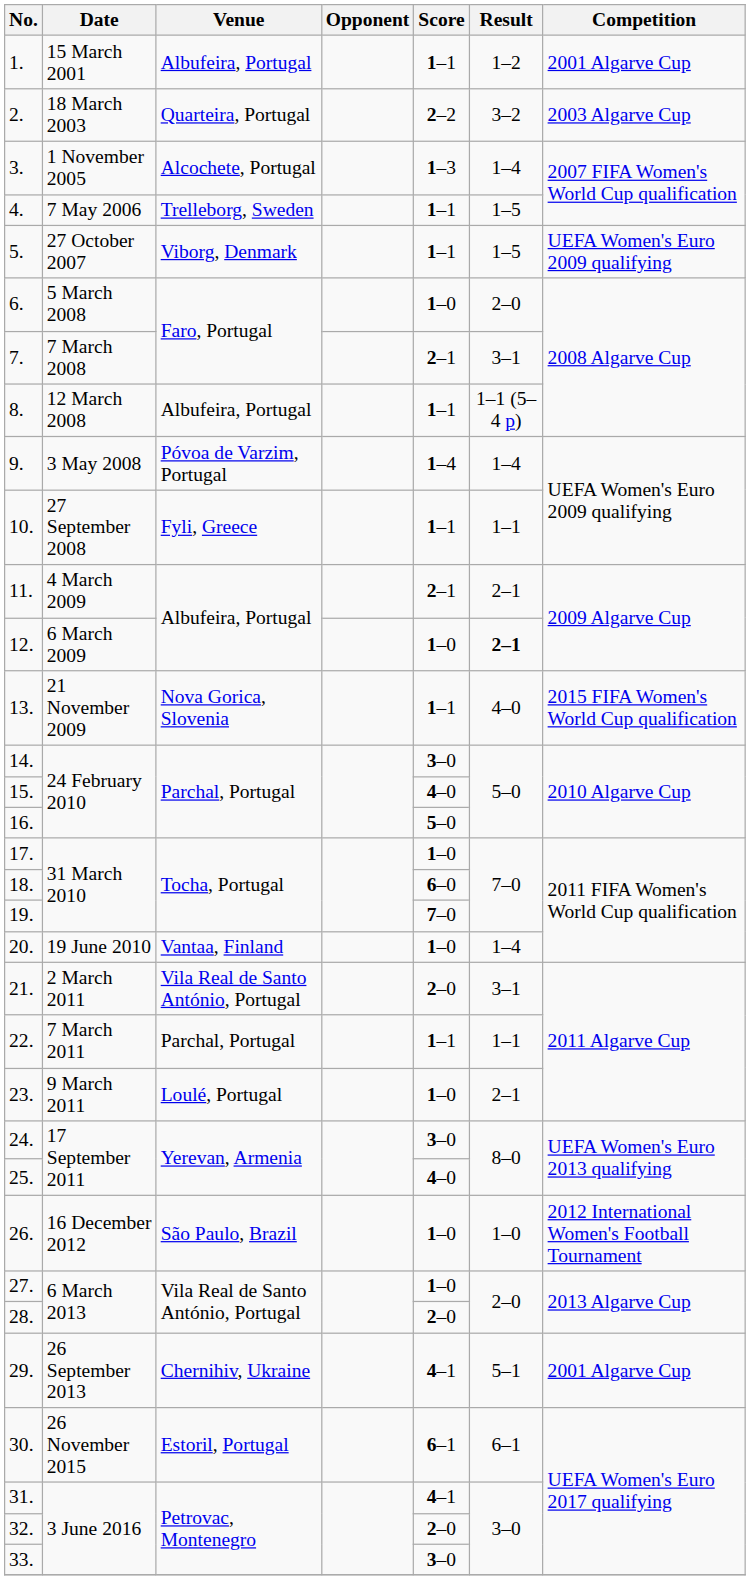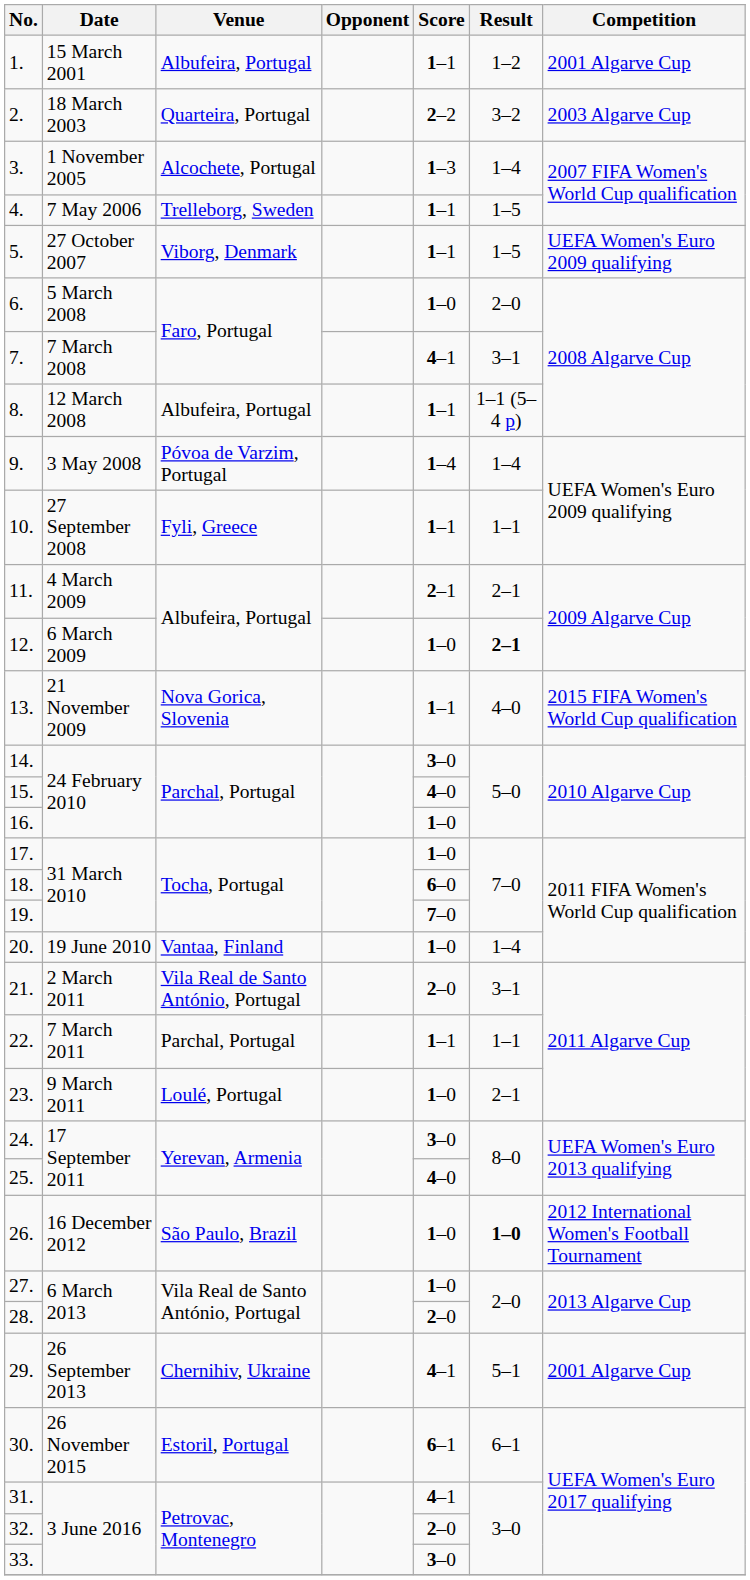7. | Score: 2–1 -> 4–1
16. | Score: 5–0 -> 1–0
26. | Result: normal -> bold
